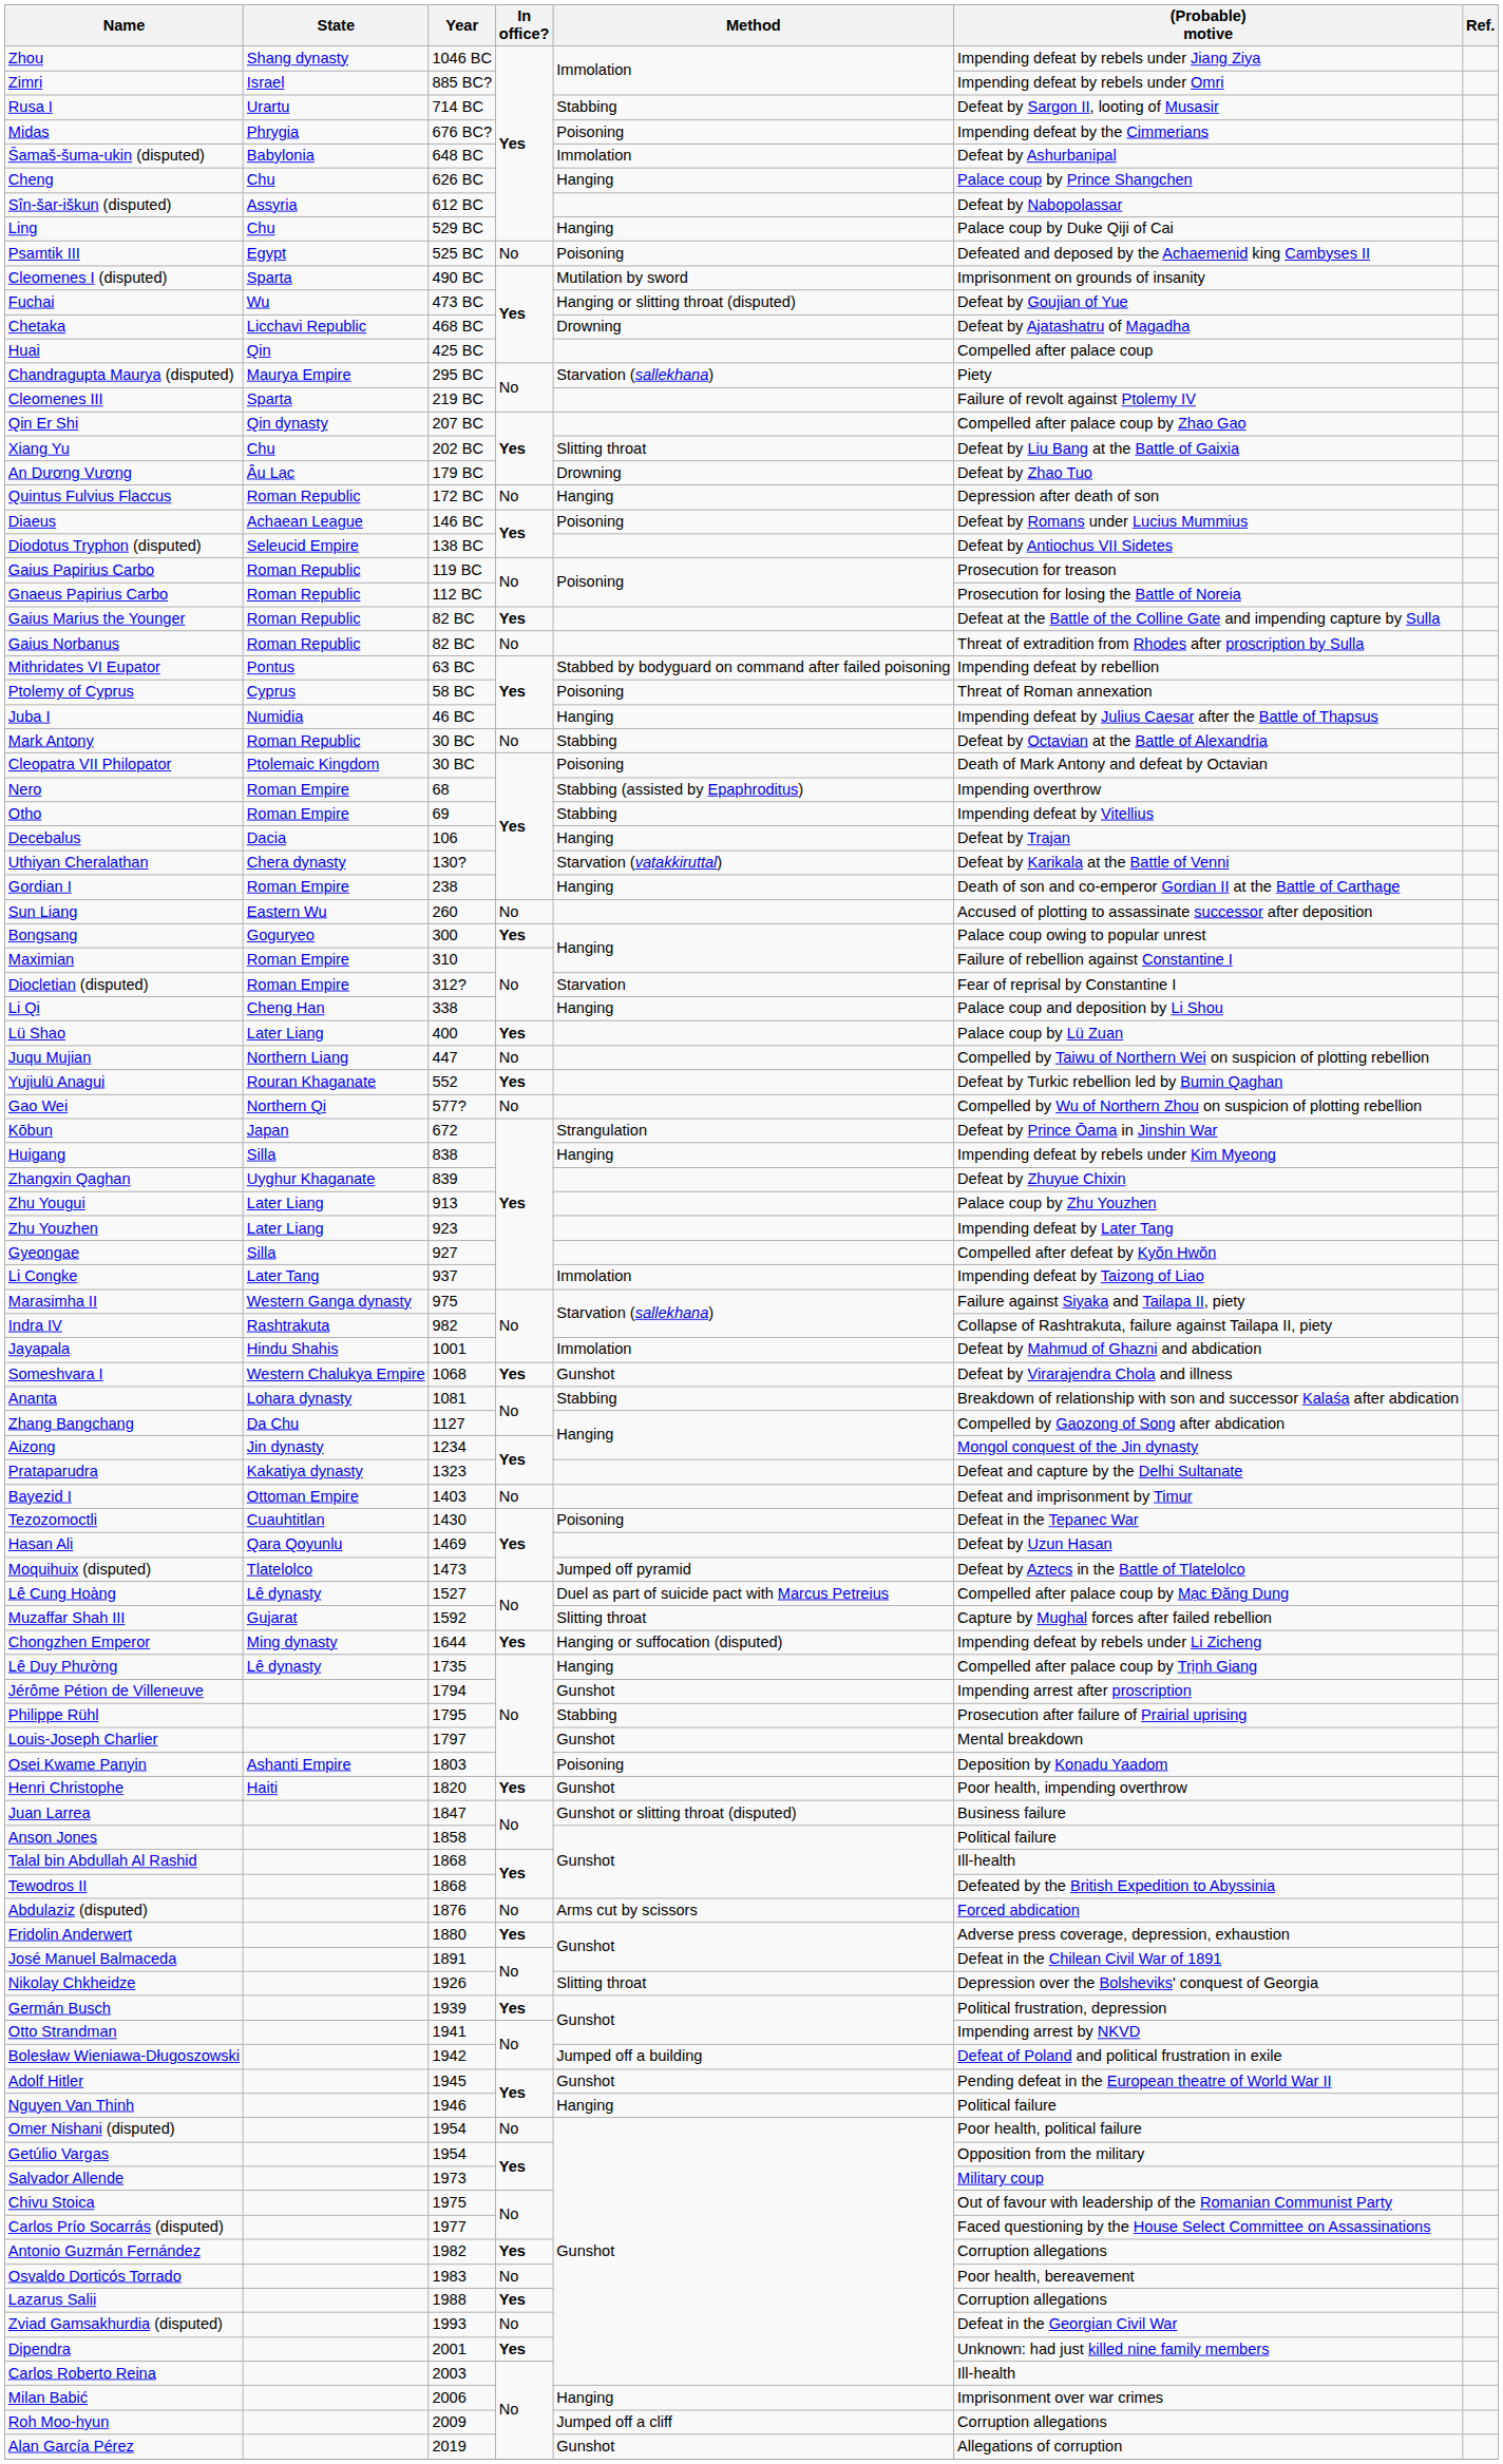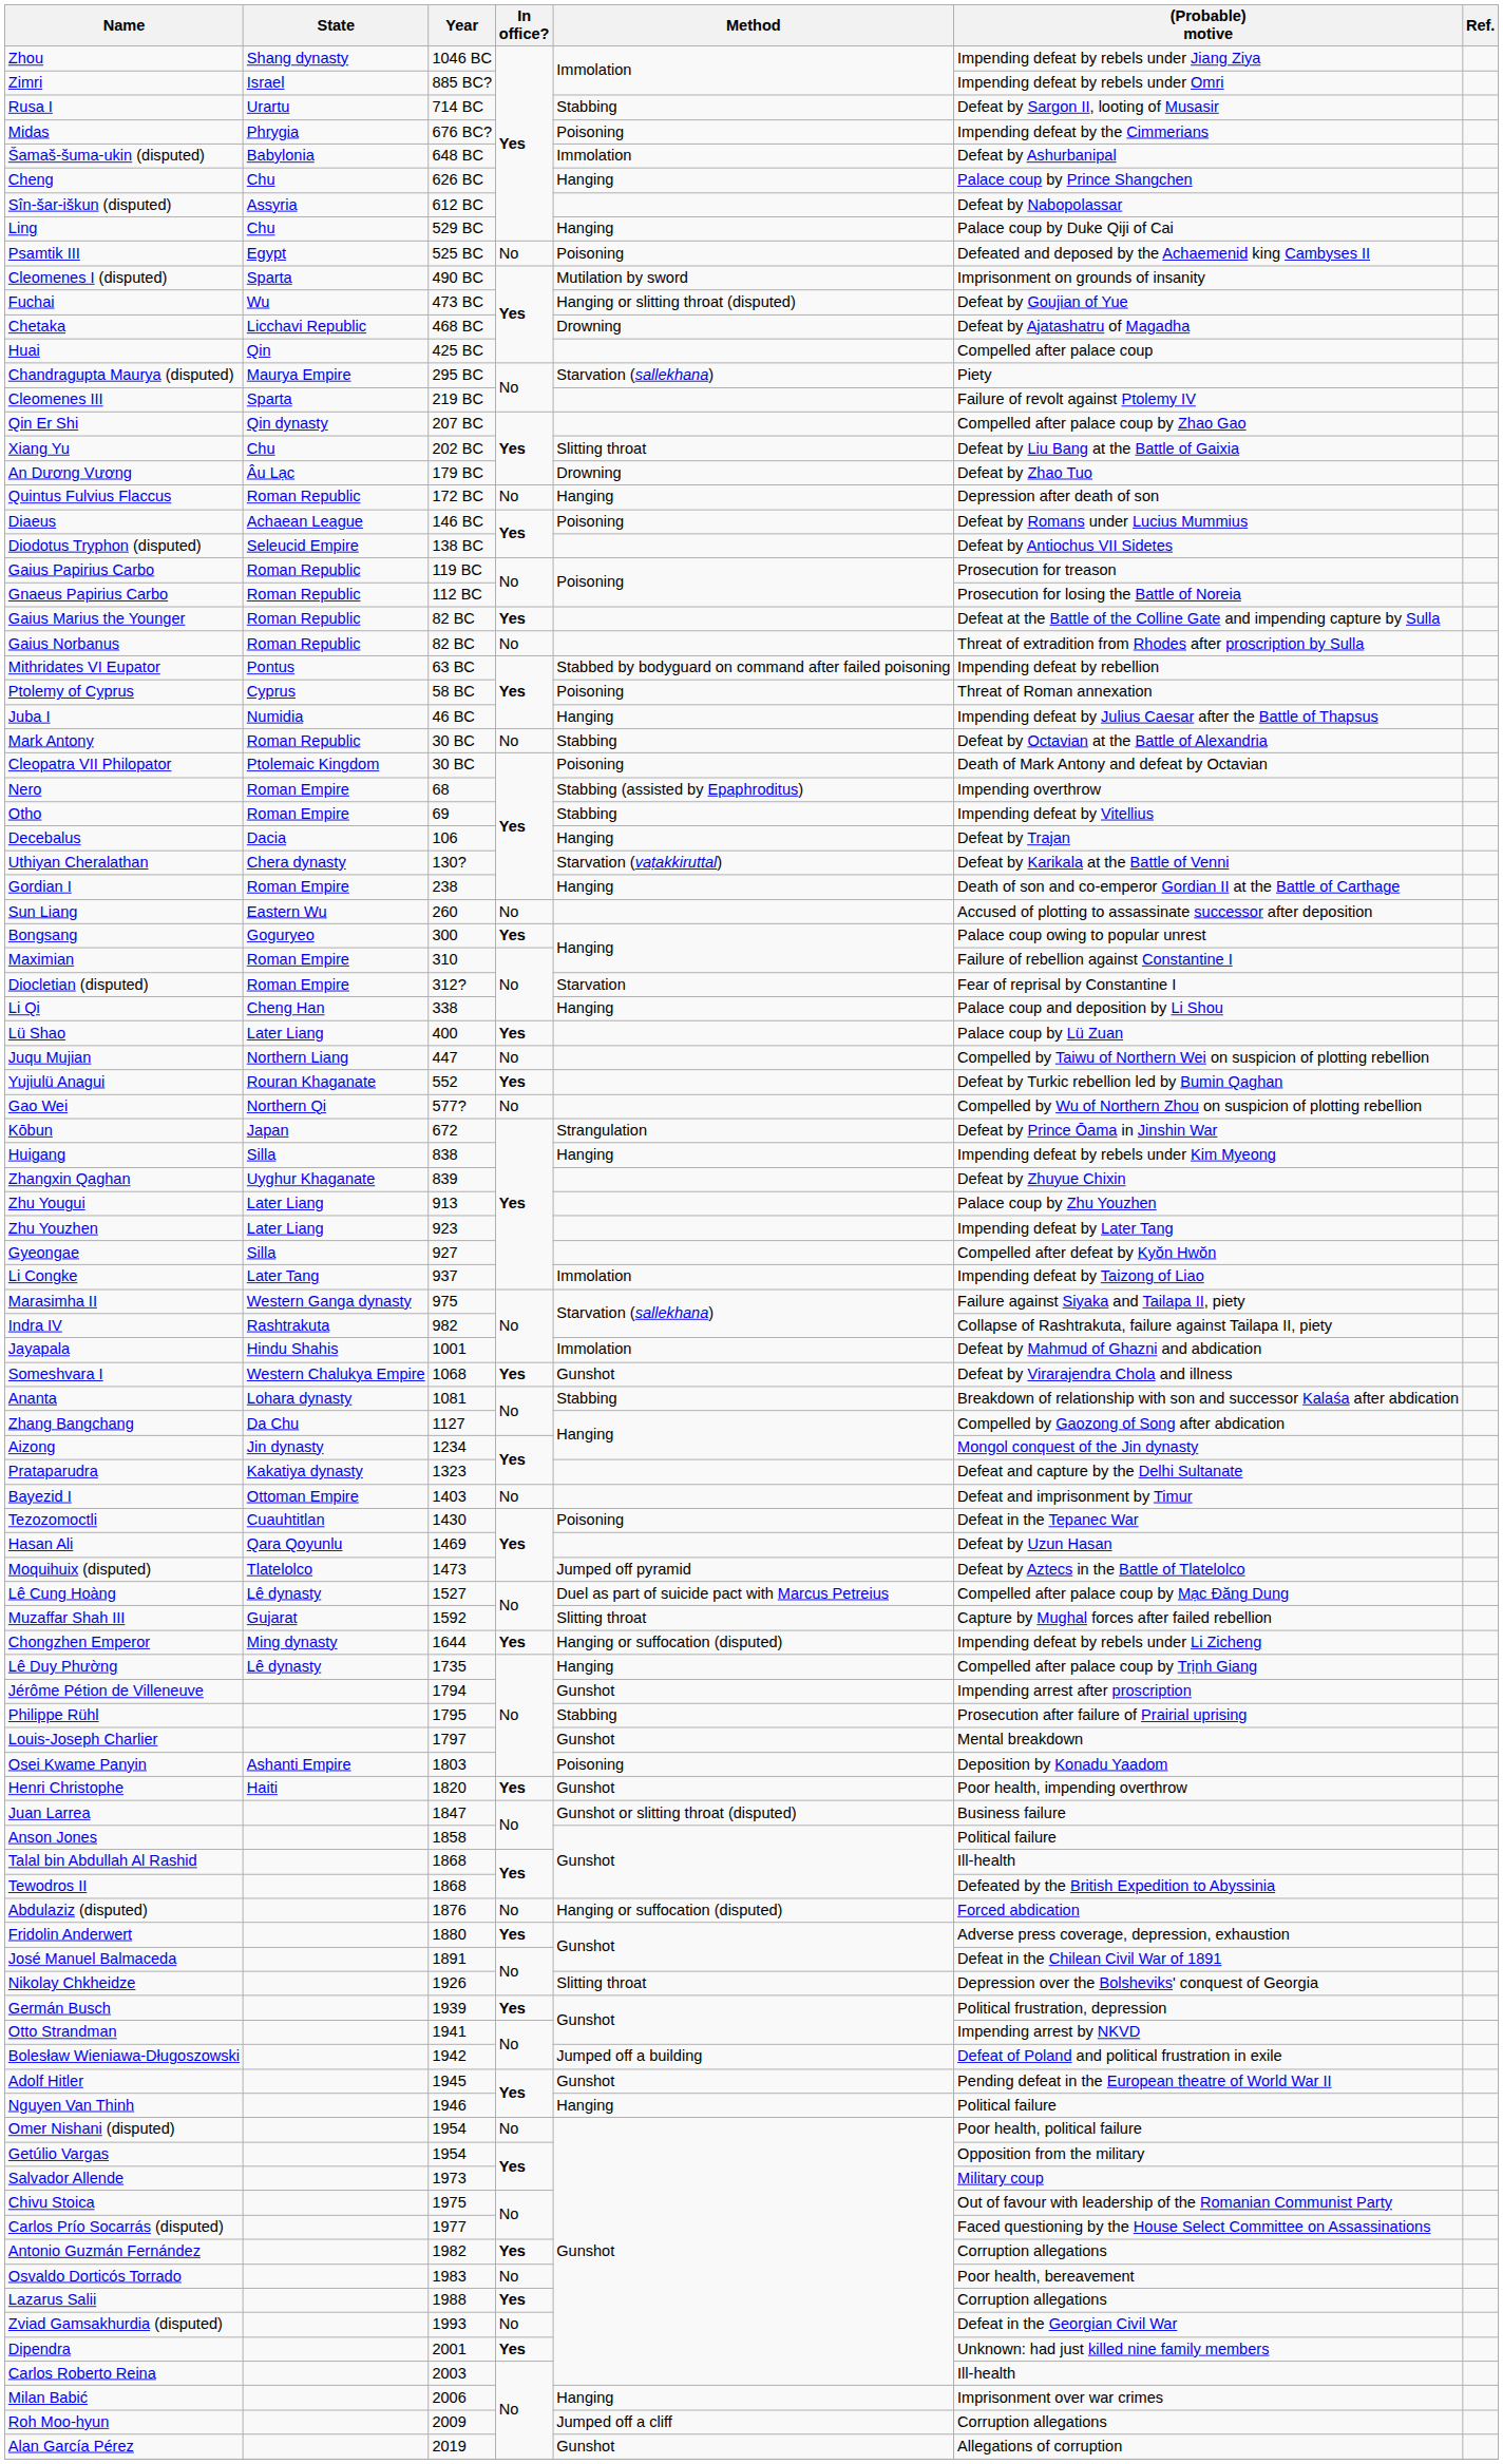Abdulaziz (disputed) | Method: Arms cut by scissors -> Hanging or suffocation (disputed)
